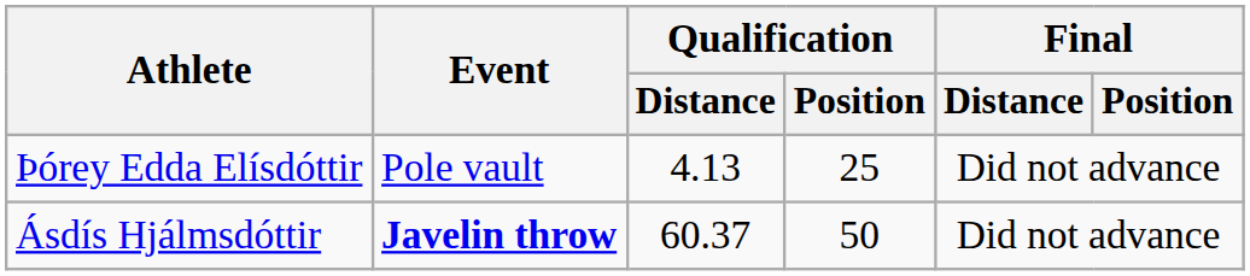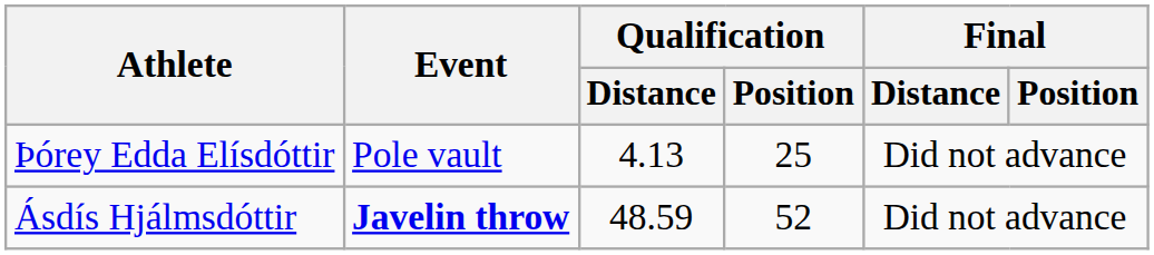Ásdís Hjálmsdóttir | Qualification / Distance: 60.37 -> 48.59
Ásdís Hjálmsdóttir | Qualification / Position: 50 -> 52
